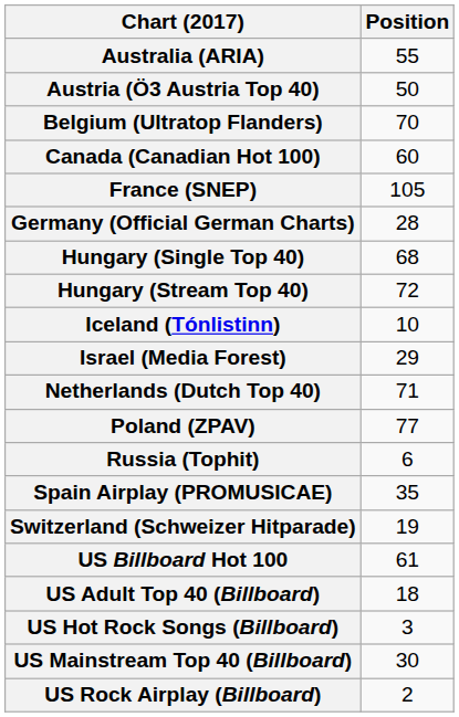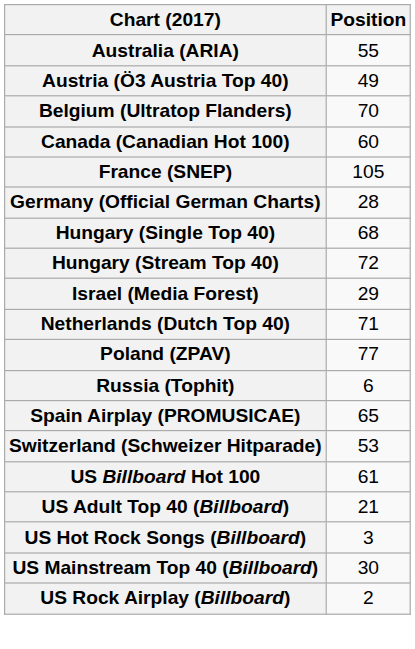Austria (Ö3 Austria Top 40) | Position: 50 -> 49
- row: Iceland (Tónlistinn) | 10
Spain Airplay (PROMUSICAE) | Position: 35 -> 65
Switzerland (Schweizer Hitparade) | Position: 19 -> 53
US Adult Top 40 (Billboard) | Position: 18 -> 21
